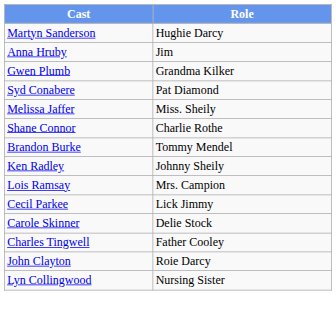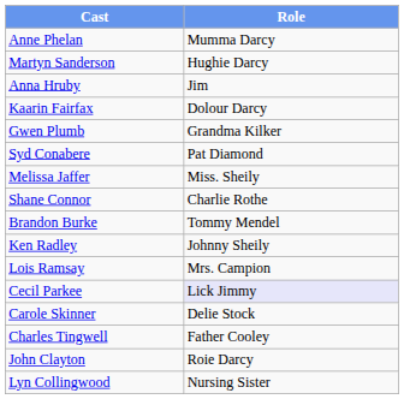+ row: Anne Phelan | Mumma Darcy
+ row: Kaarin Fairfax | Dolour Darcy
Cecil Parkee | Role: no background -> lavender background
